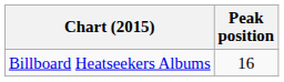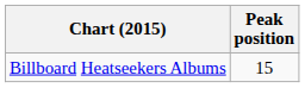Billboard Heatseekers Albums | Peak position: 16 -> 15
